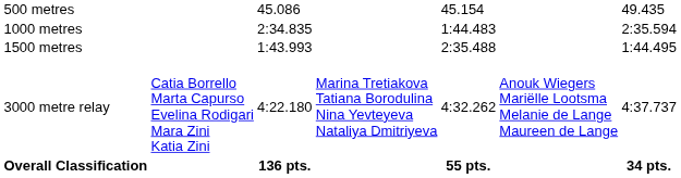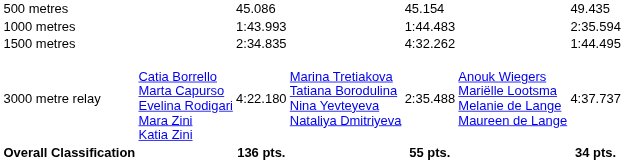1000 metres | column 3: 2:34.835 -> 1:43.993
1500 metres | column 3: 1:43.993 -> 2:34.835
1500 metres | column 5: 2:35.488 -> 4:32.262
3000 metre relay | column 5: 4:32.262 -> 2:35.488
